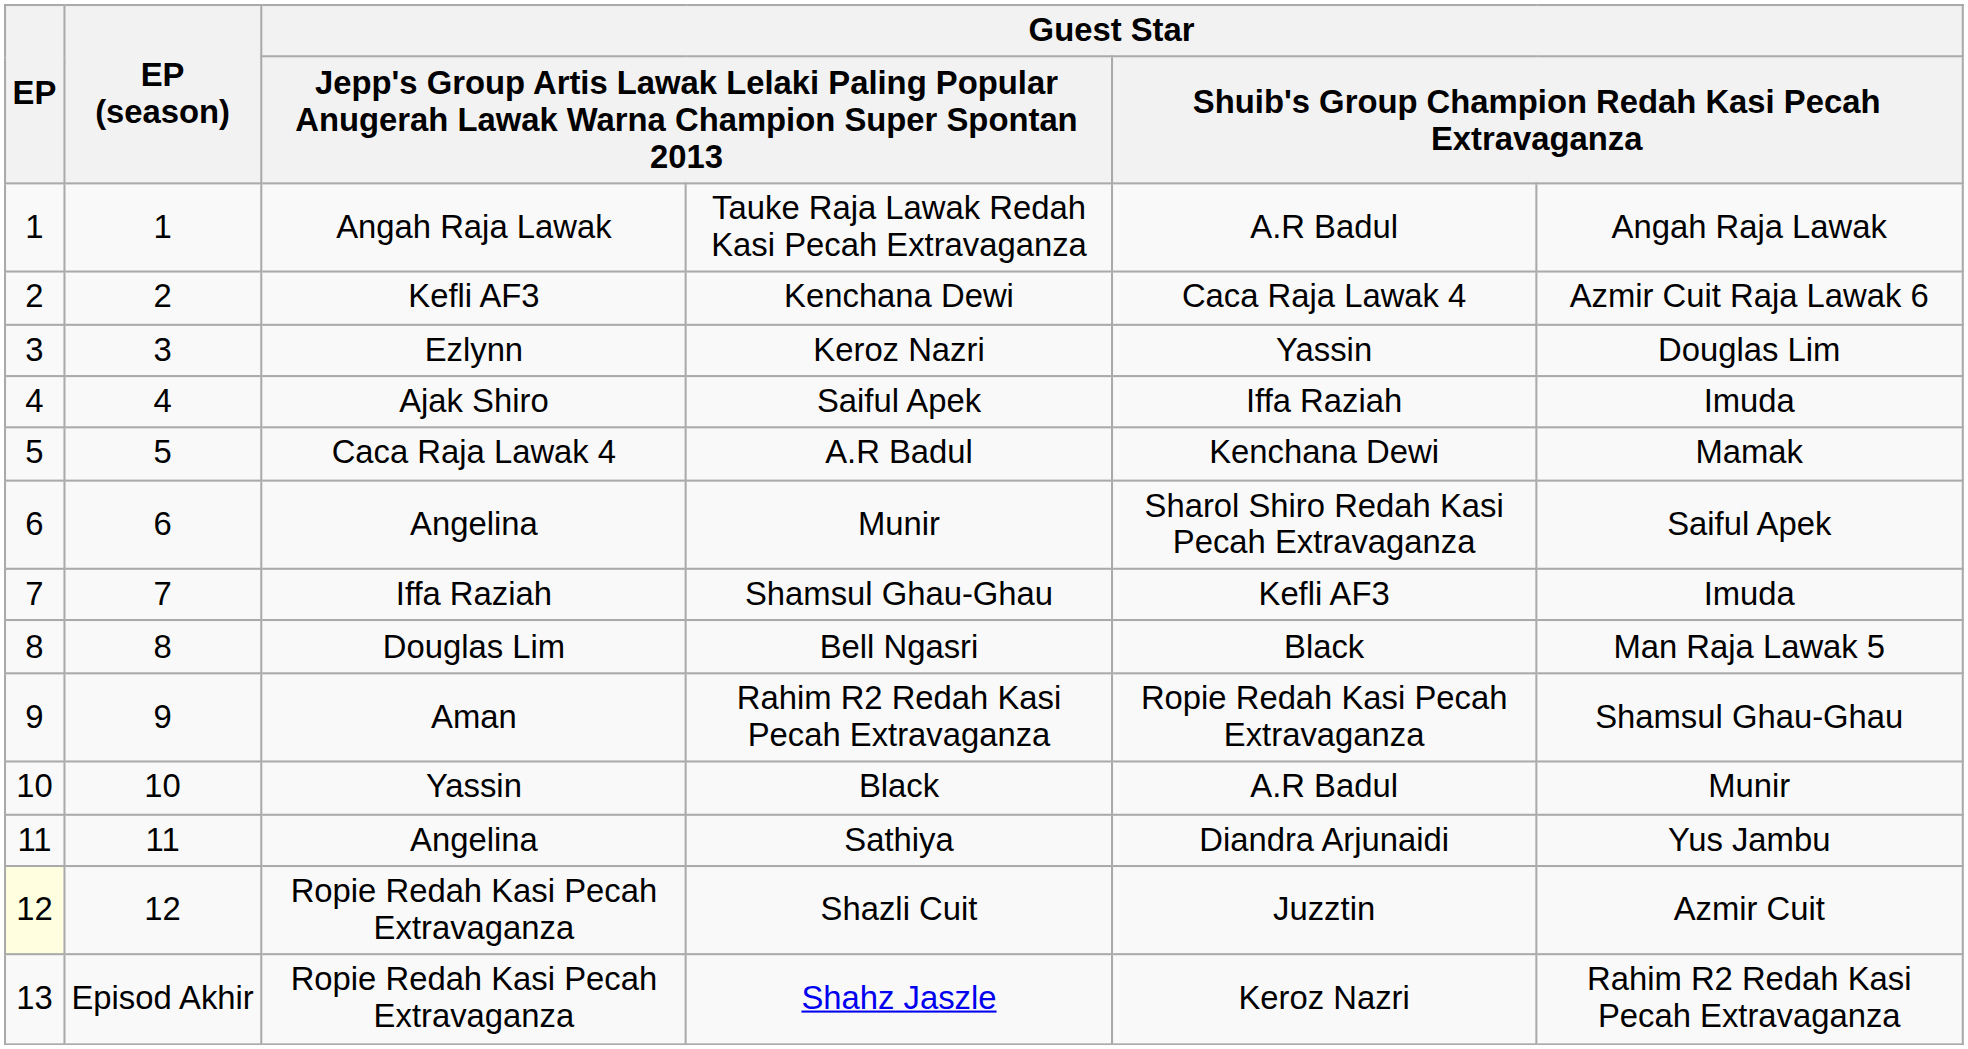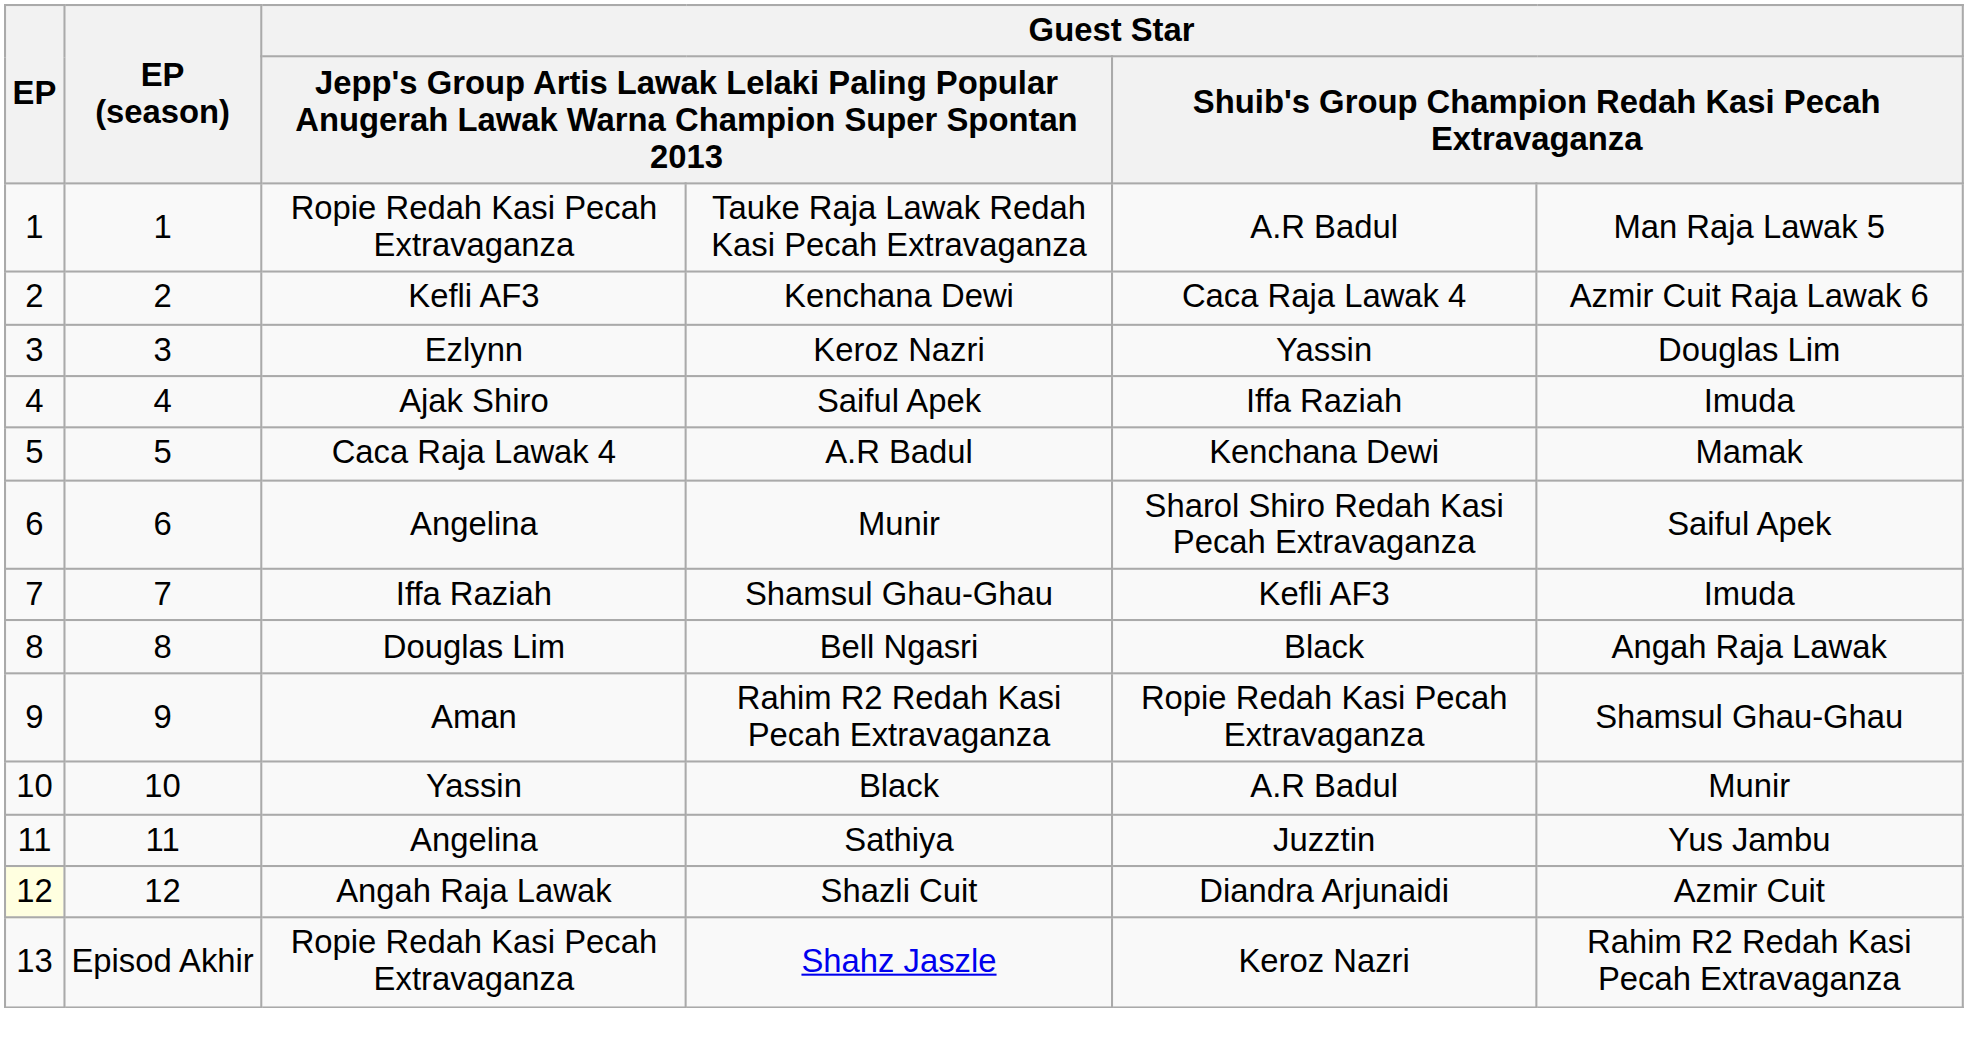Tauke Raja Lawak Redah Kasi Pecah Extravaganza | column 3: Angah Raja Lawak -> Ropie Redah Kasi Pecah Extravaganza
Tauke Raja Lawak Redah Kasi Pecah Extravaganza | column 6: Angah Raja Lawak -> Man Raja Lawak 5
Bell Ngasri | column 6: Man Raja Lawak 5 -> Angah Raja Lawak
Sathiya | column 5: Diandra Arjunaidi -> Juzztin
Shazli Cuit | column 3: Ropie Redah Kasi Pecah Extravaganza -> Angah Raja Lawak
Shazli Cuit | column 5: Juzztin -> Diandra Arjunaidi
